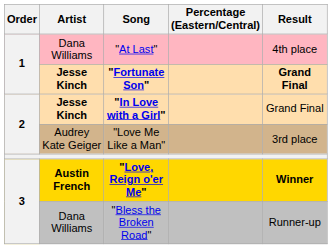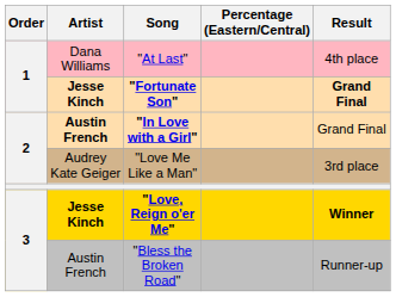"In Love with a Girl" | Artist: Jesse Kinch -> Austin French
"Love, Reign o'er Me" | Artist: Austin French -> Jesse Kinch
"Bless the Broken Road" | Artist: Dana Williams -> Austin French
